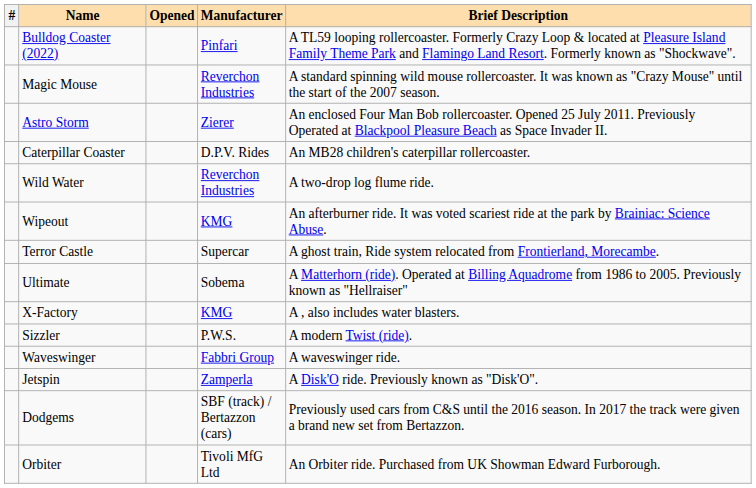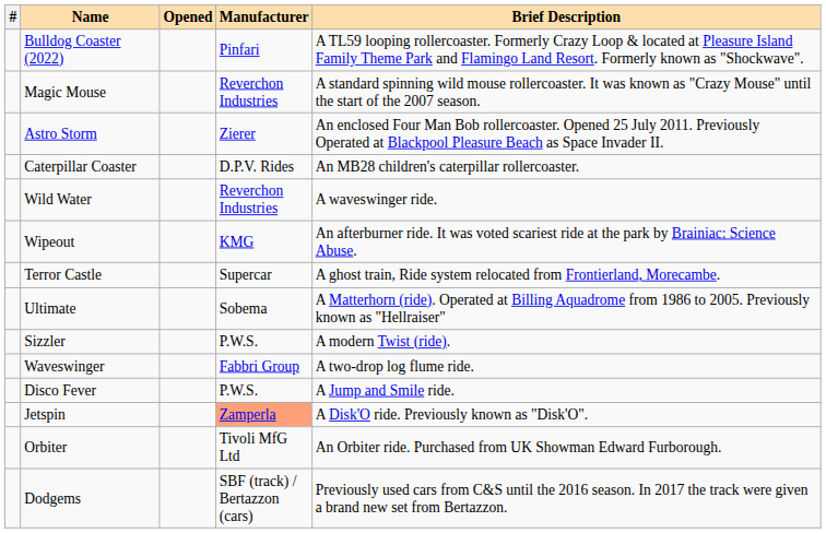Wild Water | Brief Description: A two-drop log flume ride. -> A waveswinger ride.
- row: X-Factory | KMG | A , also includes water blasters.
Waveswinger | Brief Description: A waveswinger ride. -> A two-drop log flume ride.
+ row: Disco Fever | P.W.S. | A Jump and Smile ride.
Jetspin | Manufacturer: no background -> lightsalmon background
rows swapped: Dodgems <-> Orbiter
